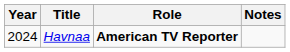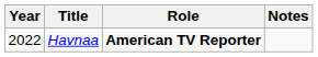Havnaa | Year: 2024 -> 2022
